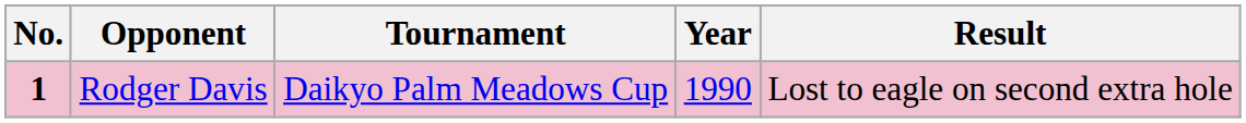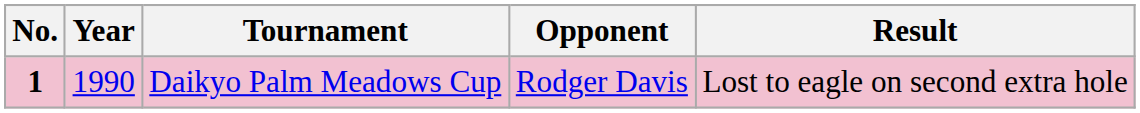columns swapped: Year <-> Opponent
